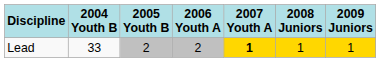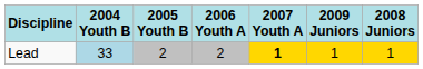columns swapped: 2008 Juniors <-> 2009 Juniors
Lead | 2004 Youth B: no background -> lightblue background
